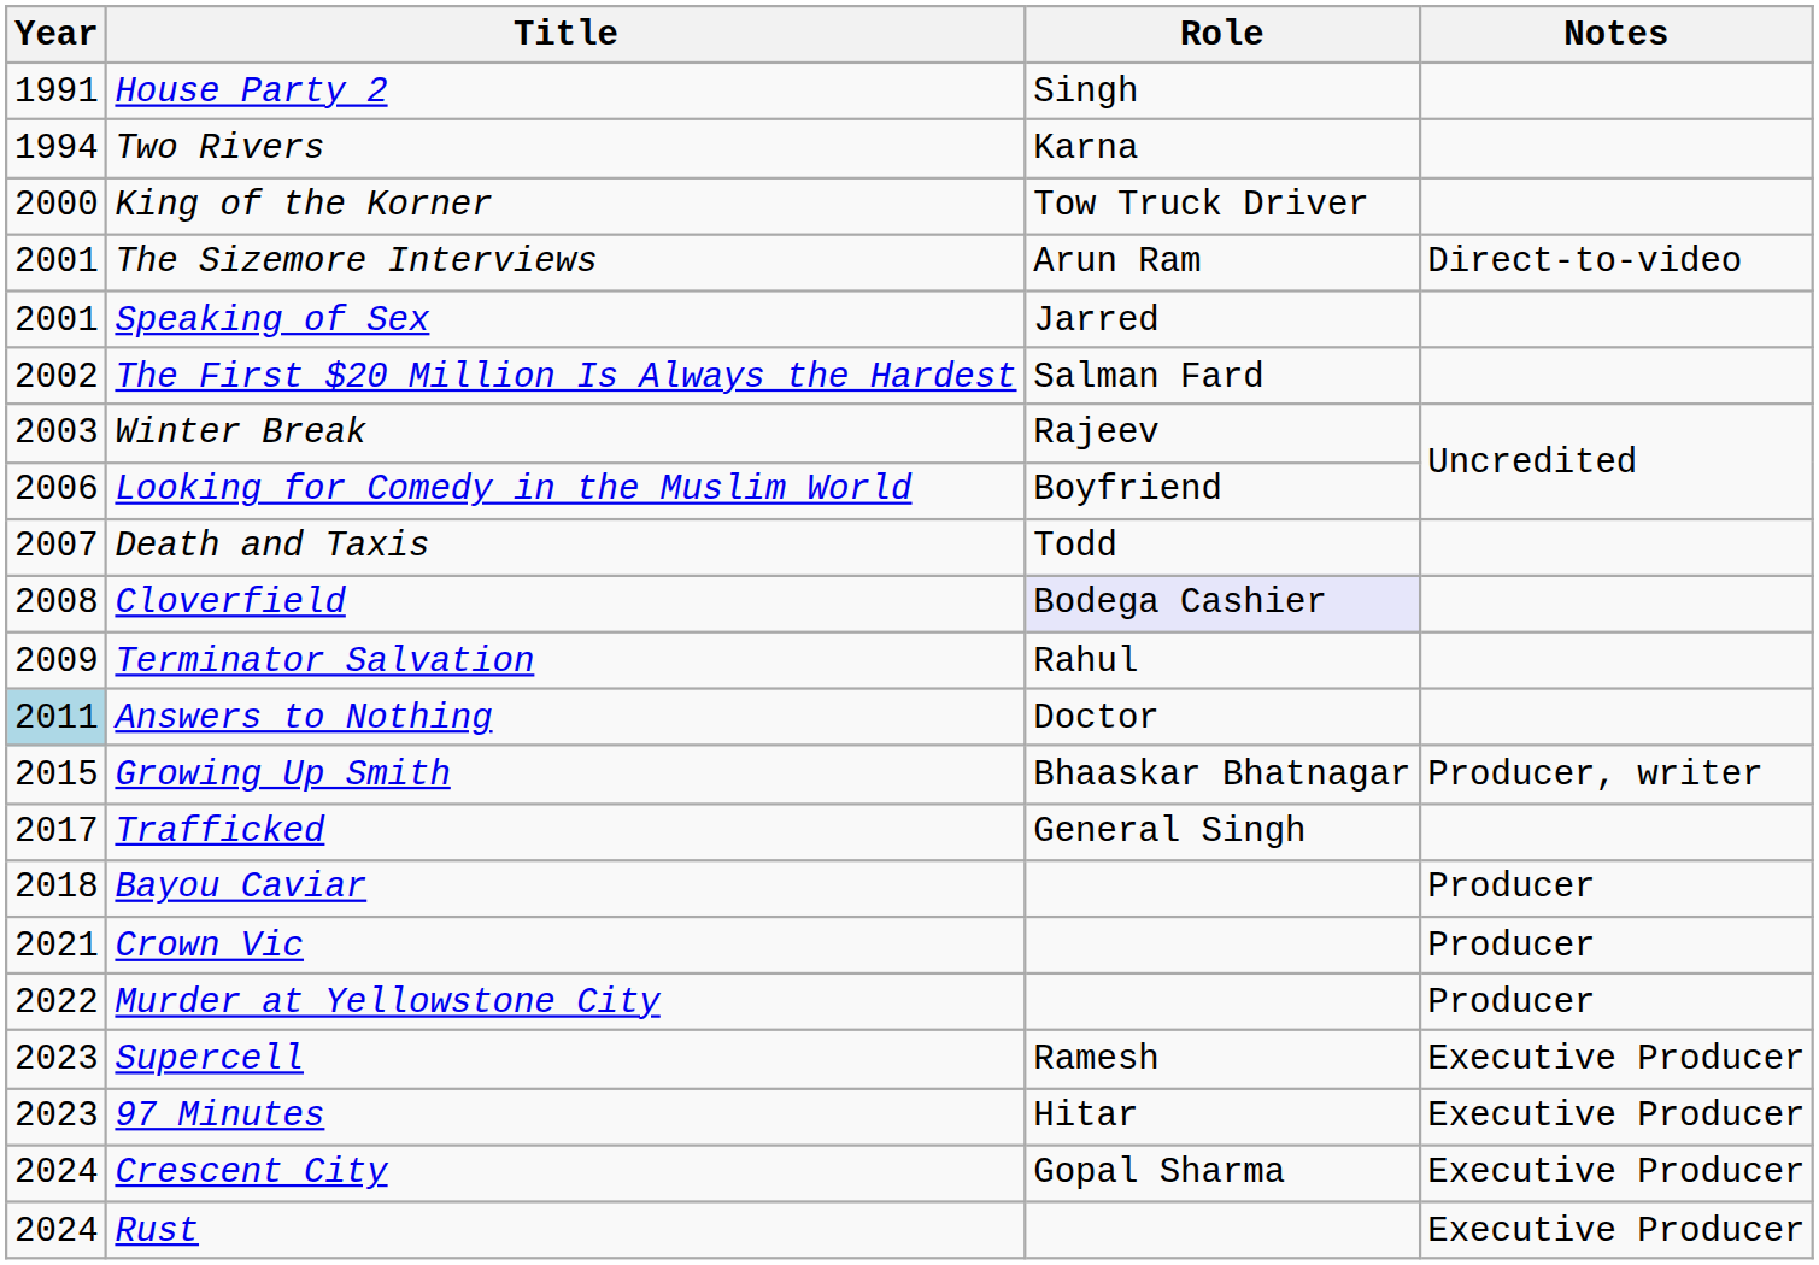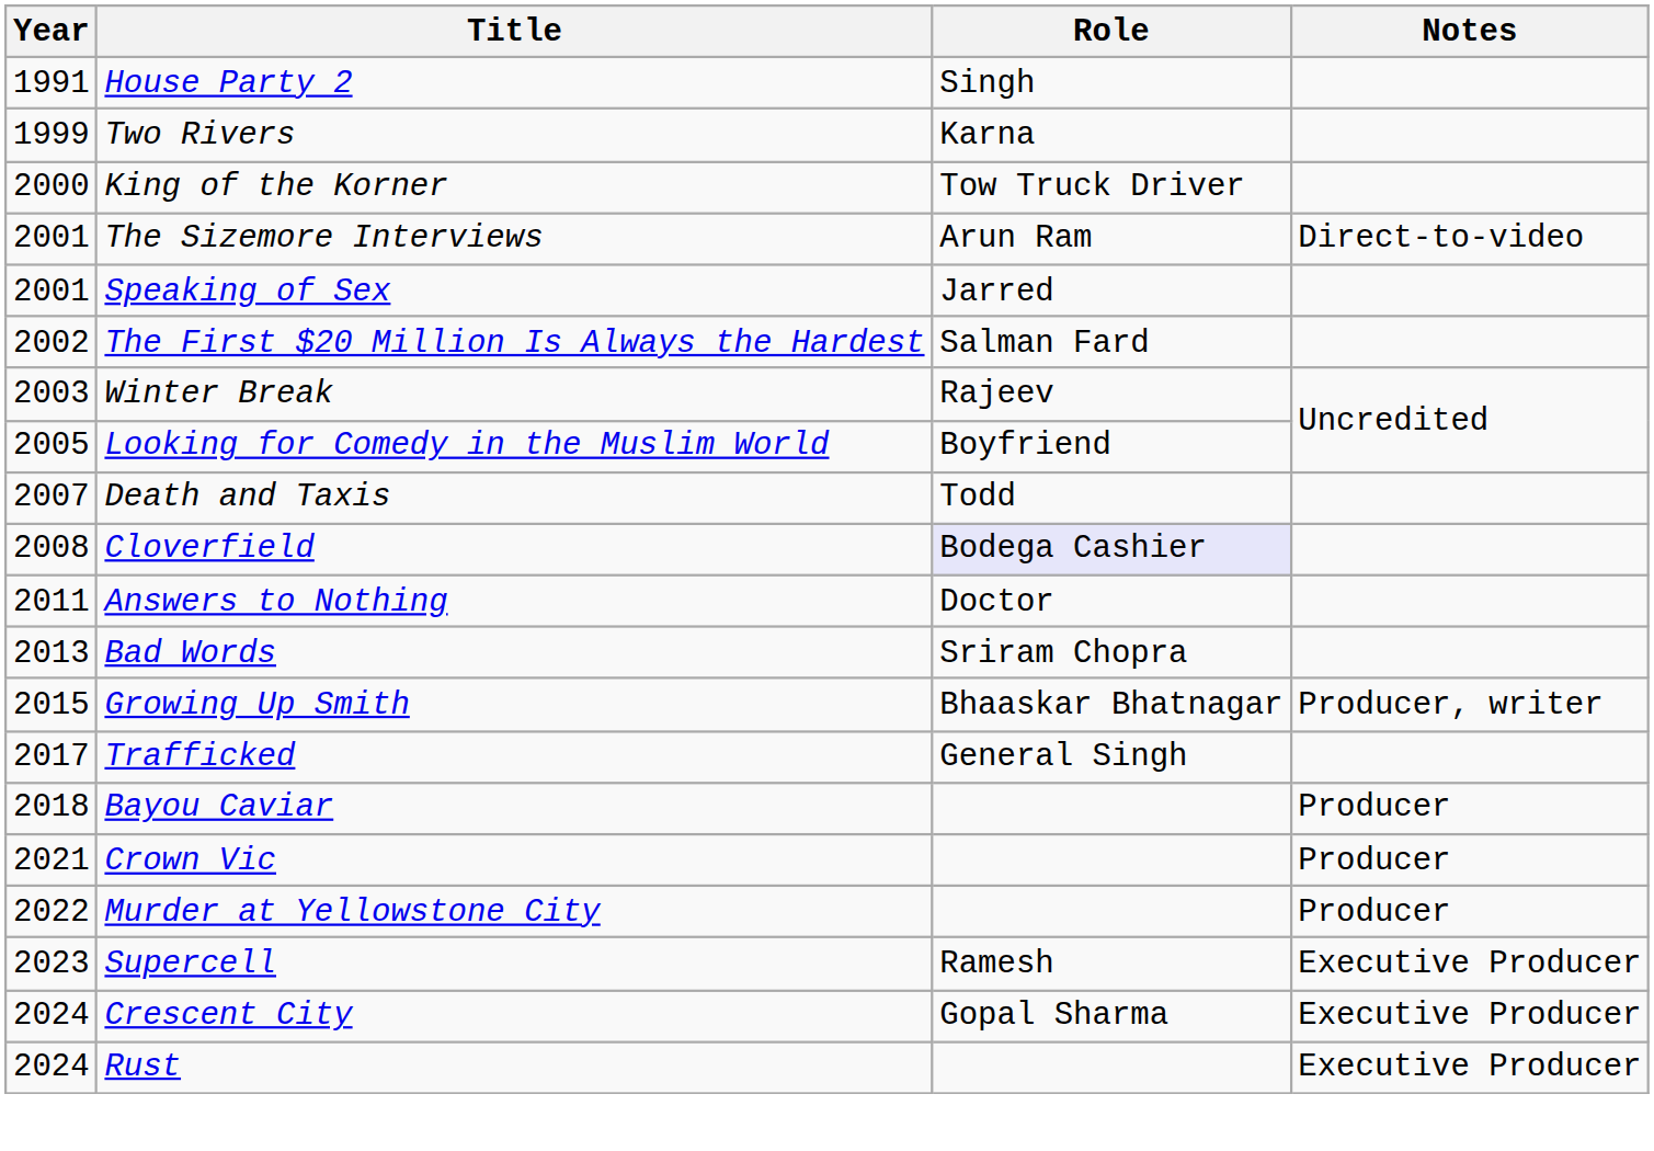Two Rivers | Year: 1994 -> 1999
Looking for Comedy in the Muslim World | Year: 2006 -> 2005
- row: 2009 | Terminator Salvation | Rahul
Answers to Nothing | Year: lightblue background -> no background
+ row: 2013 | Bad Words | Sriram Chopra
- row: 2023 | 97 Minutes | Hitar | Executive Producer
